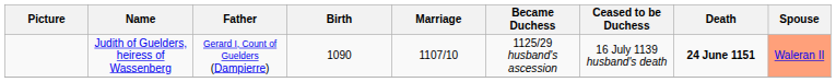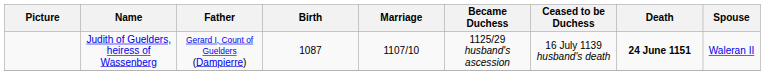Judith of Guelders, heiress of Wassenberg | Birth: 1090 -> 1087
Judith of Guelders, heiress of Wassenberg | Spouse: lightsalmon background -> no background
